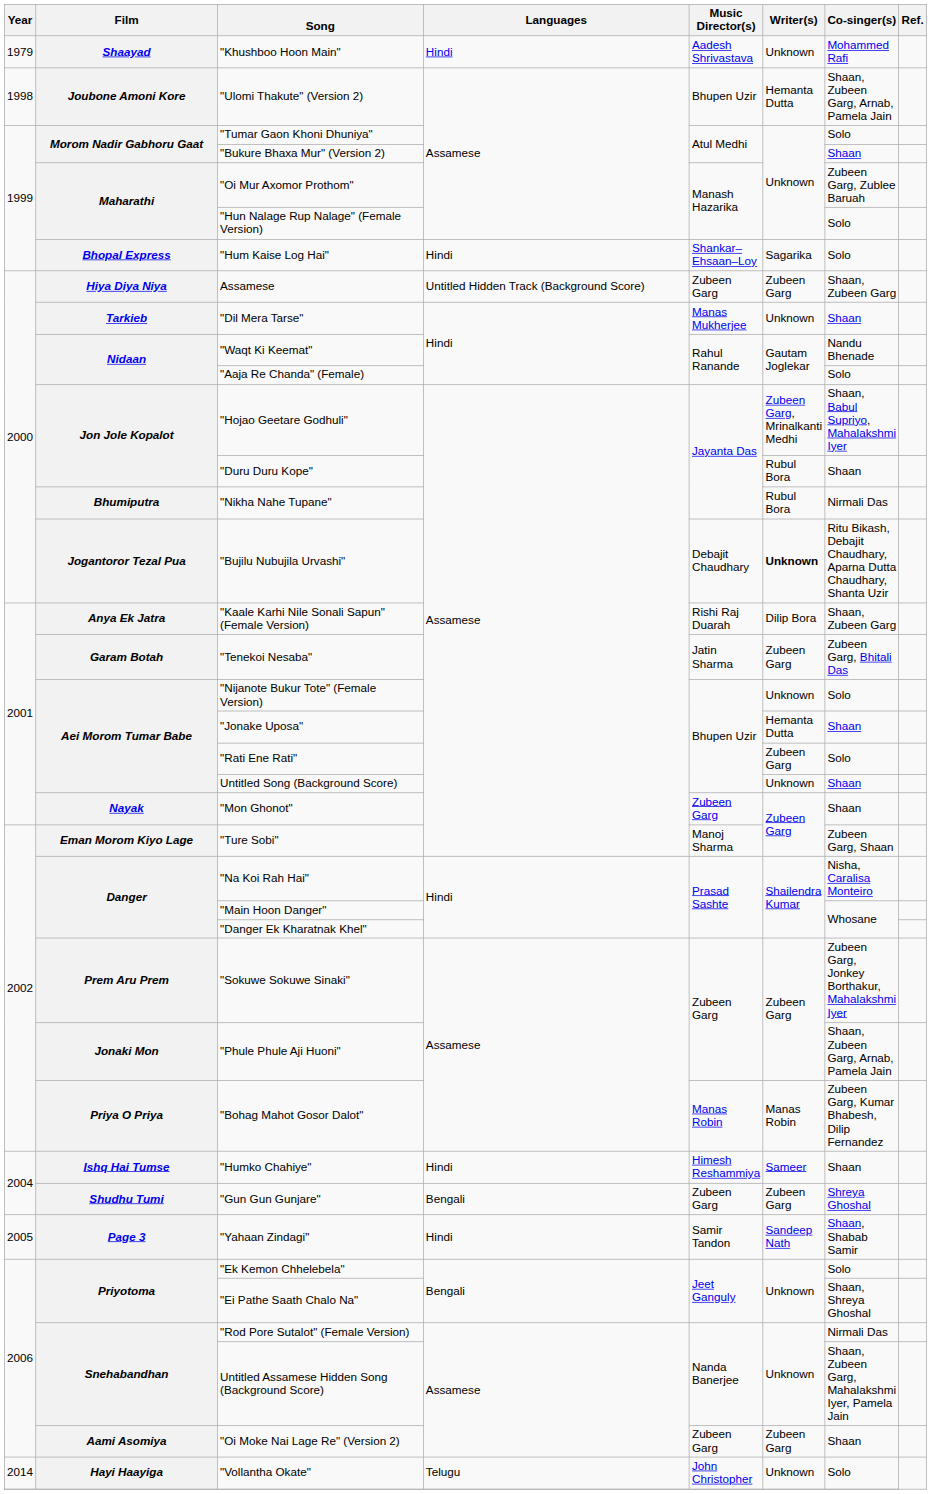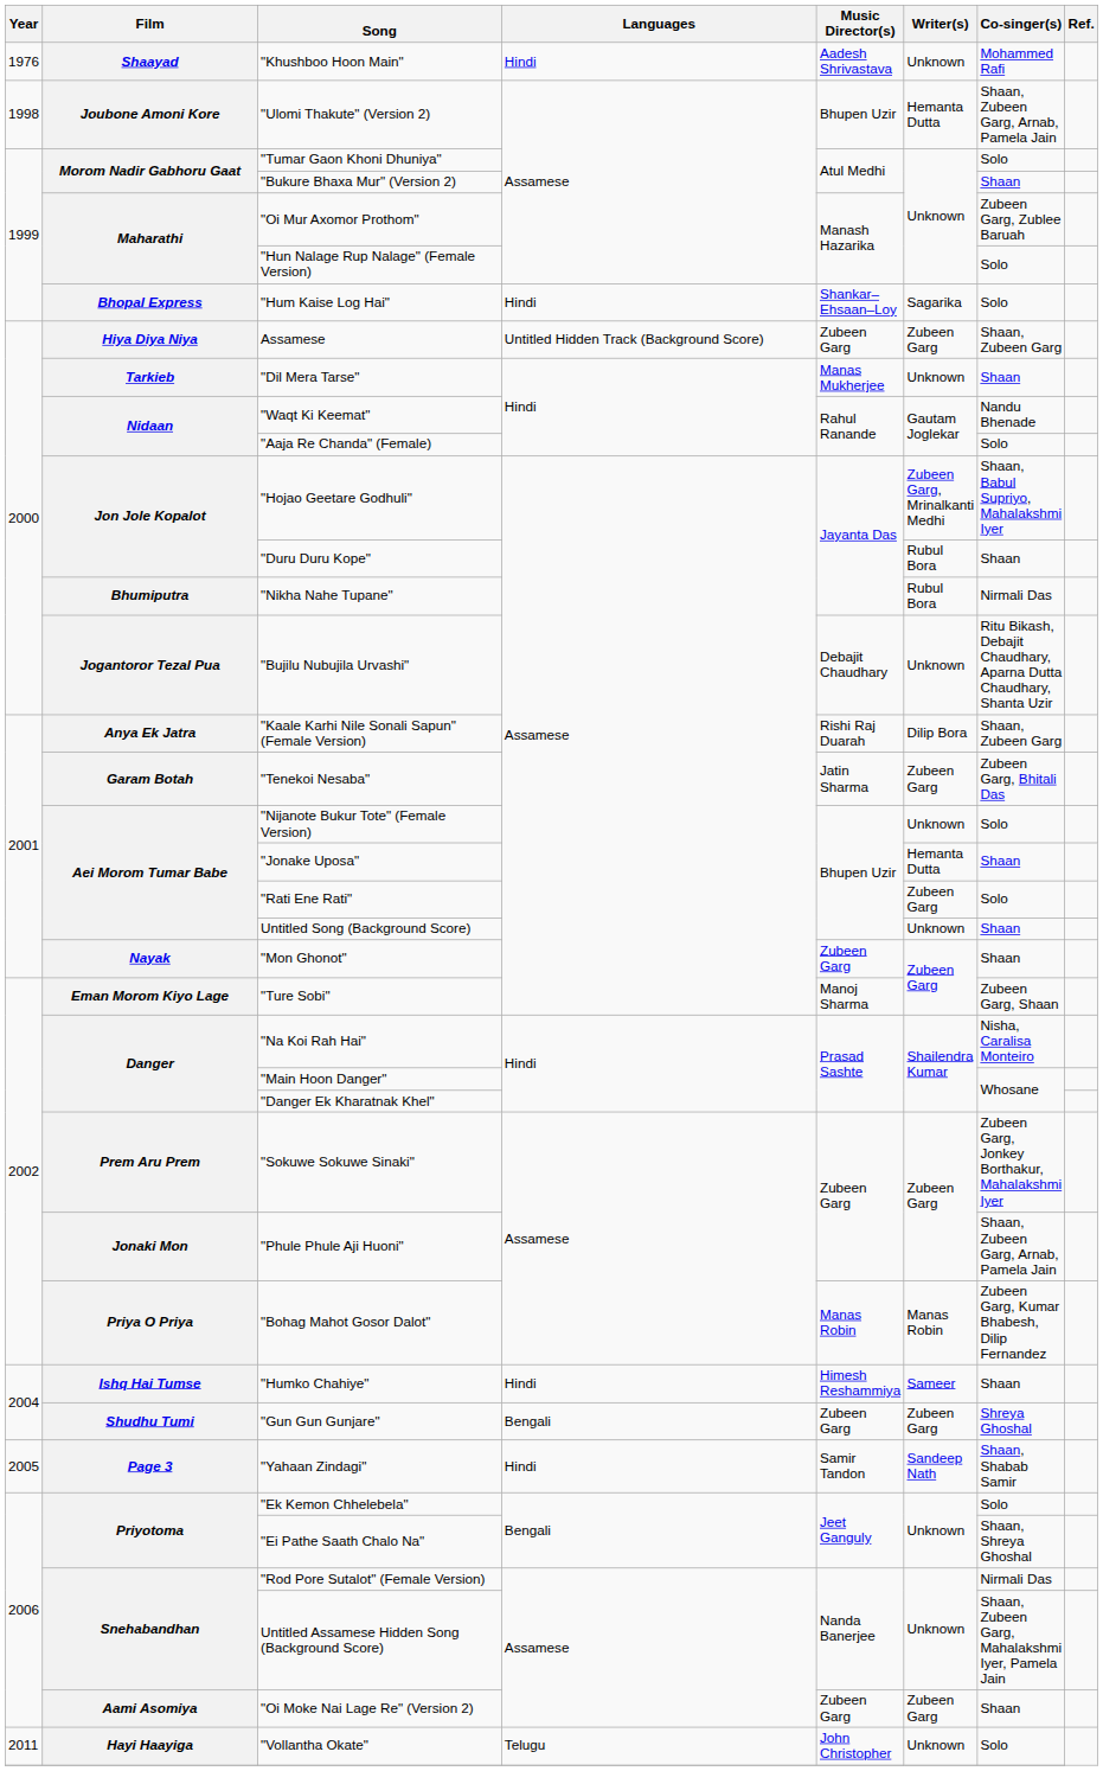"Khushboo Hoon Main" | Year: 1979 -> 1976
"Bujilu Nubujila Urvashi" | Writer(s): bold -> normal
"Vollantha Okate" | Year: 2014 -> 2011
